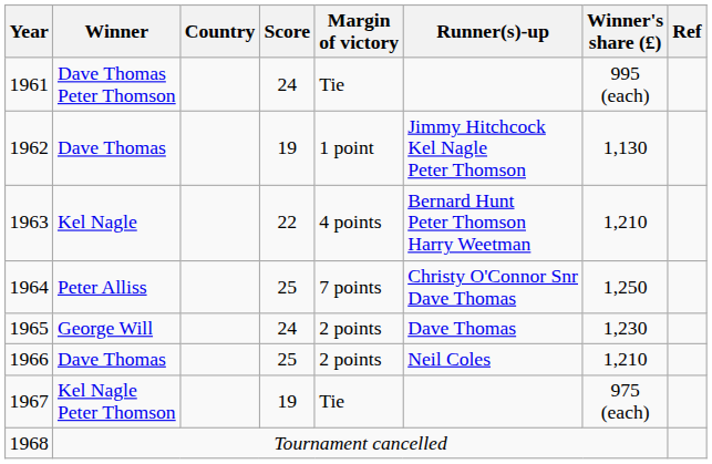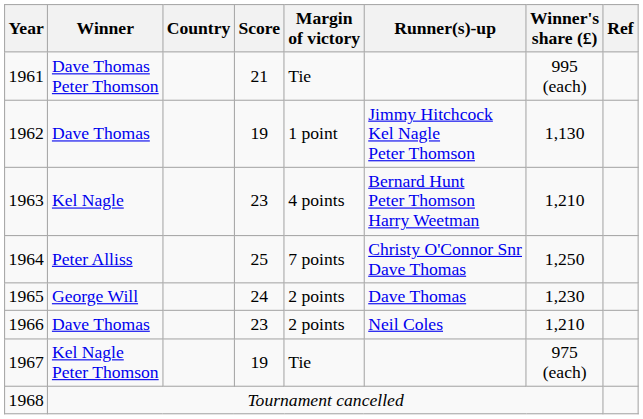1961 | Score: 24 -> 21
1963 | Score: 22 -> 23
1966 | Score: 25 -> 23
